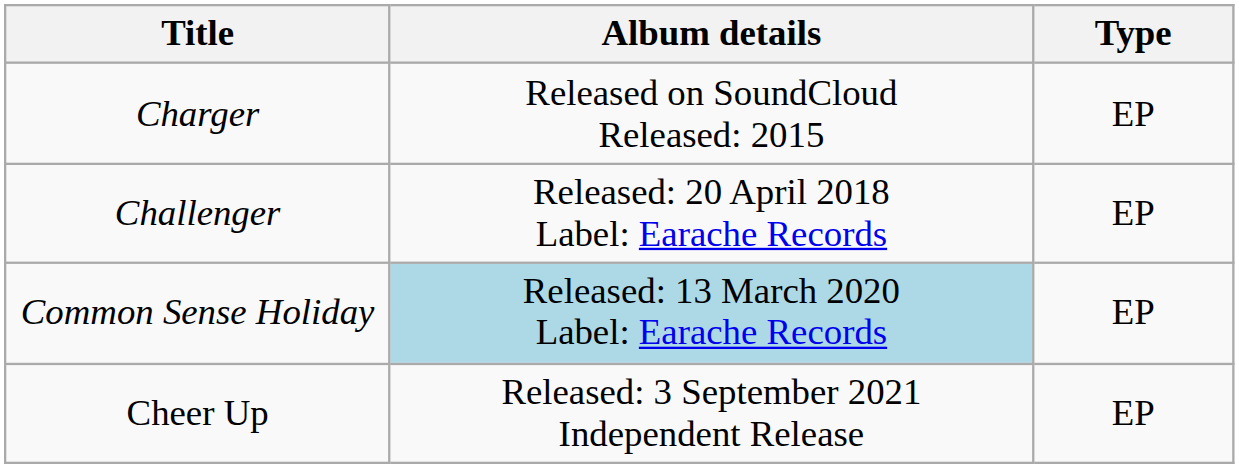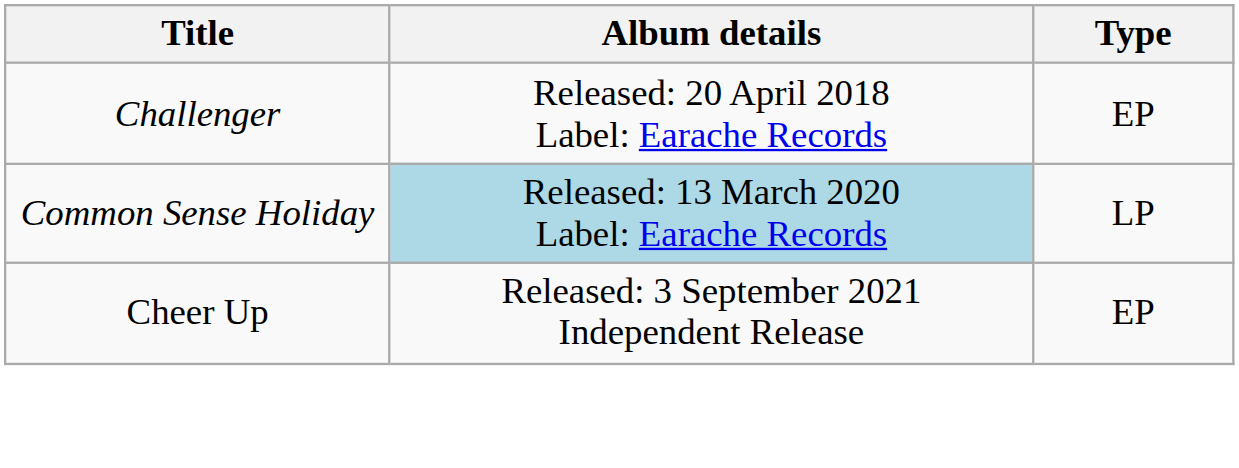- row: Charger | Released on SoundCloud Released: 2015 | EP
Common Sense Holiday | Type: EP -> LP
